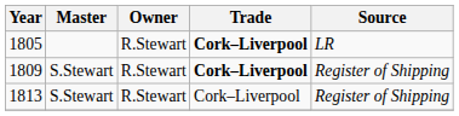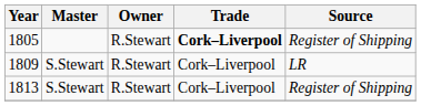1805 | Source: LR -> Register of Shipping
1809 | Trade: bold -> normal
1809 | Source: Register of Shipping -> LR
